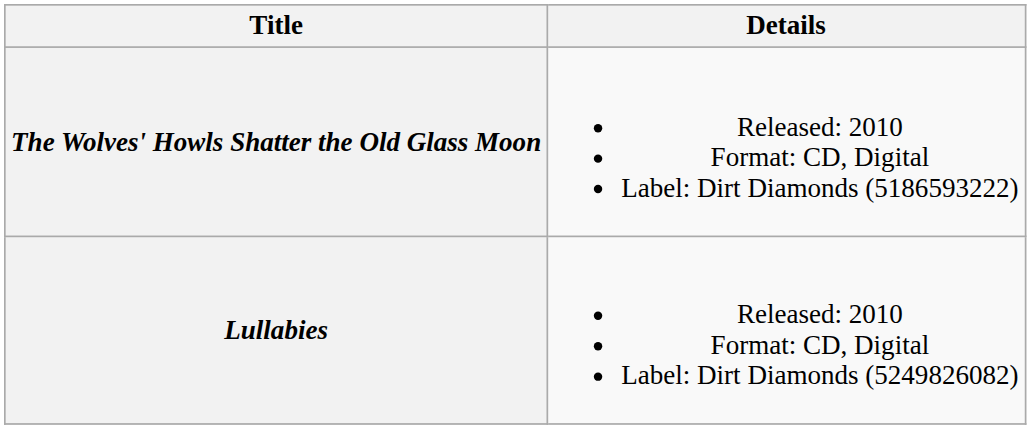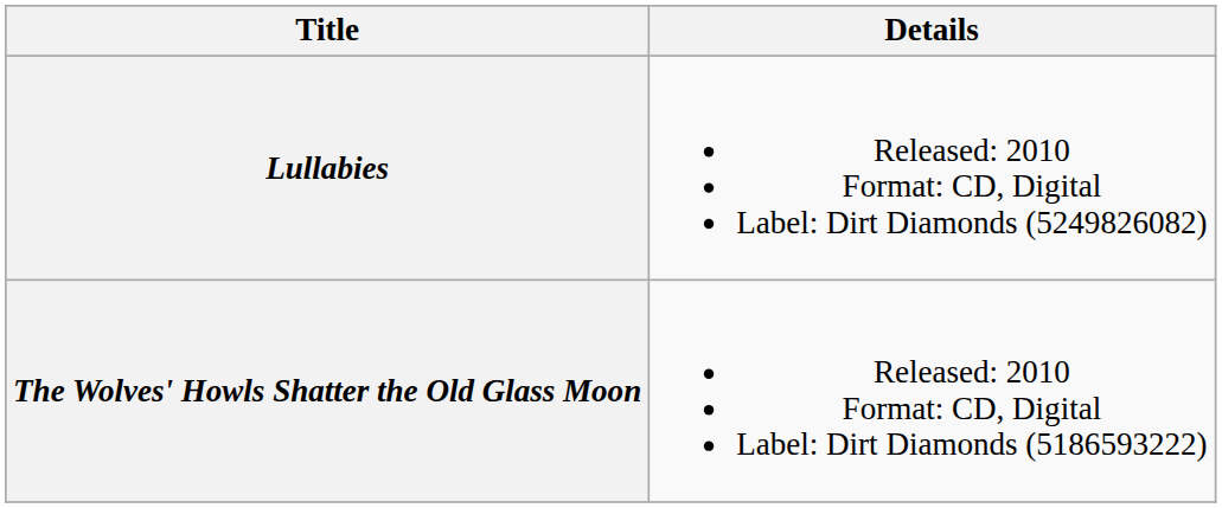rows swapped: The Wolves' Howls Shatter the Old Glass Moon <-> Lullabies
